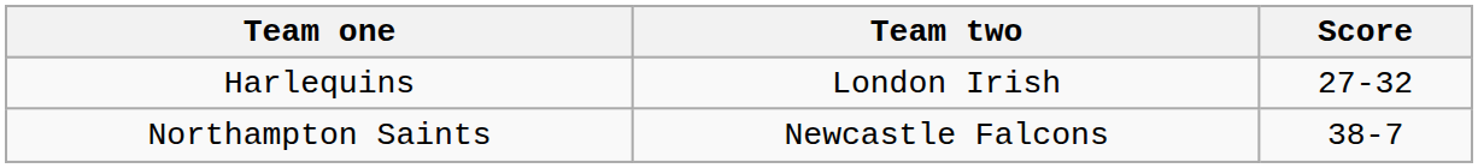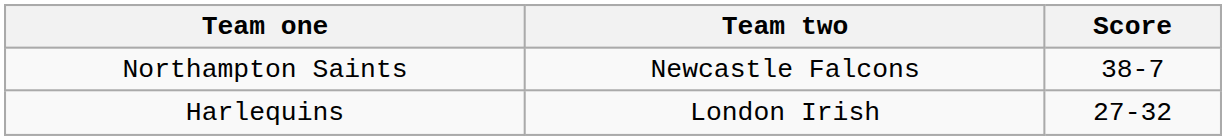rows swapped: Northampton Saints <-> Harlequins
